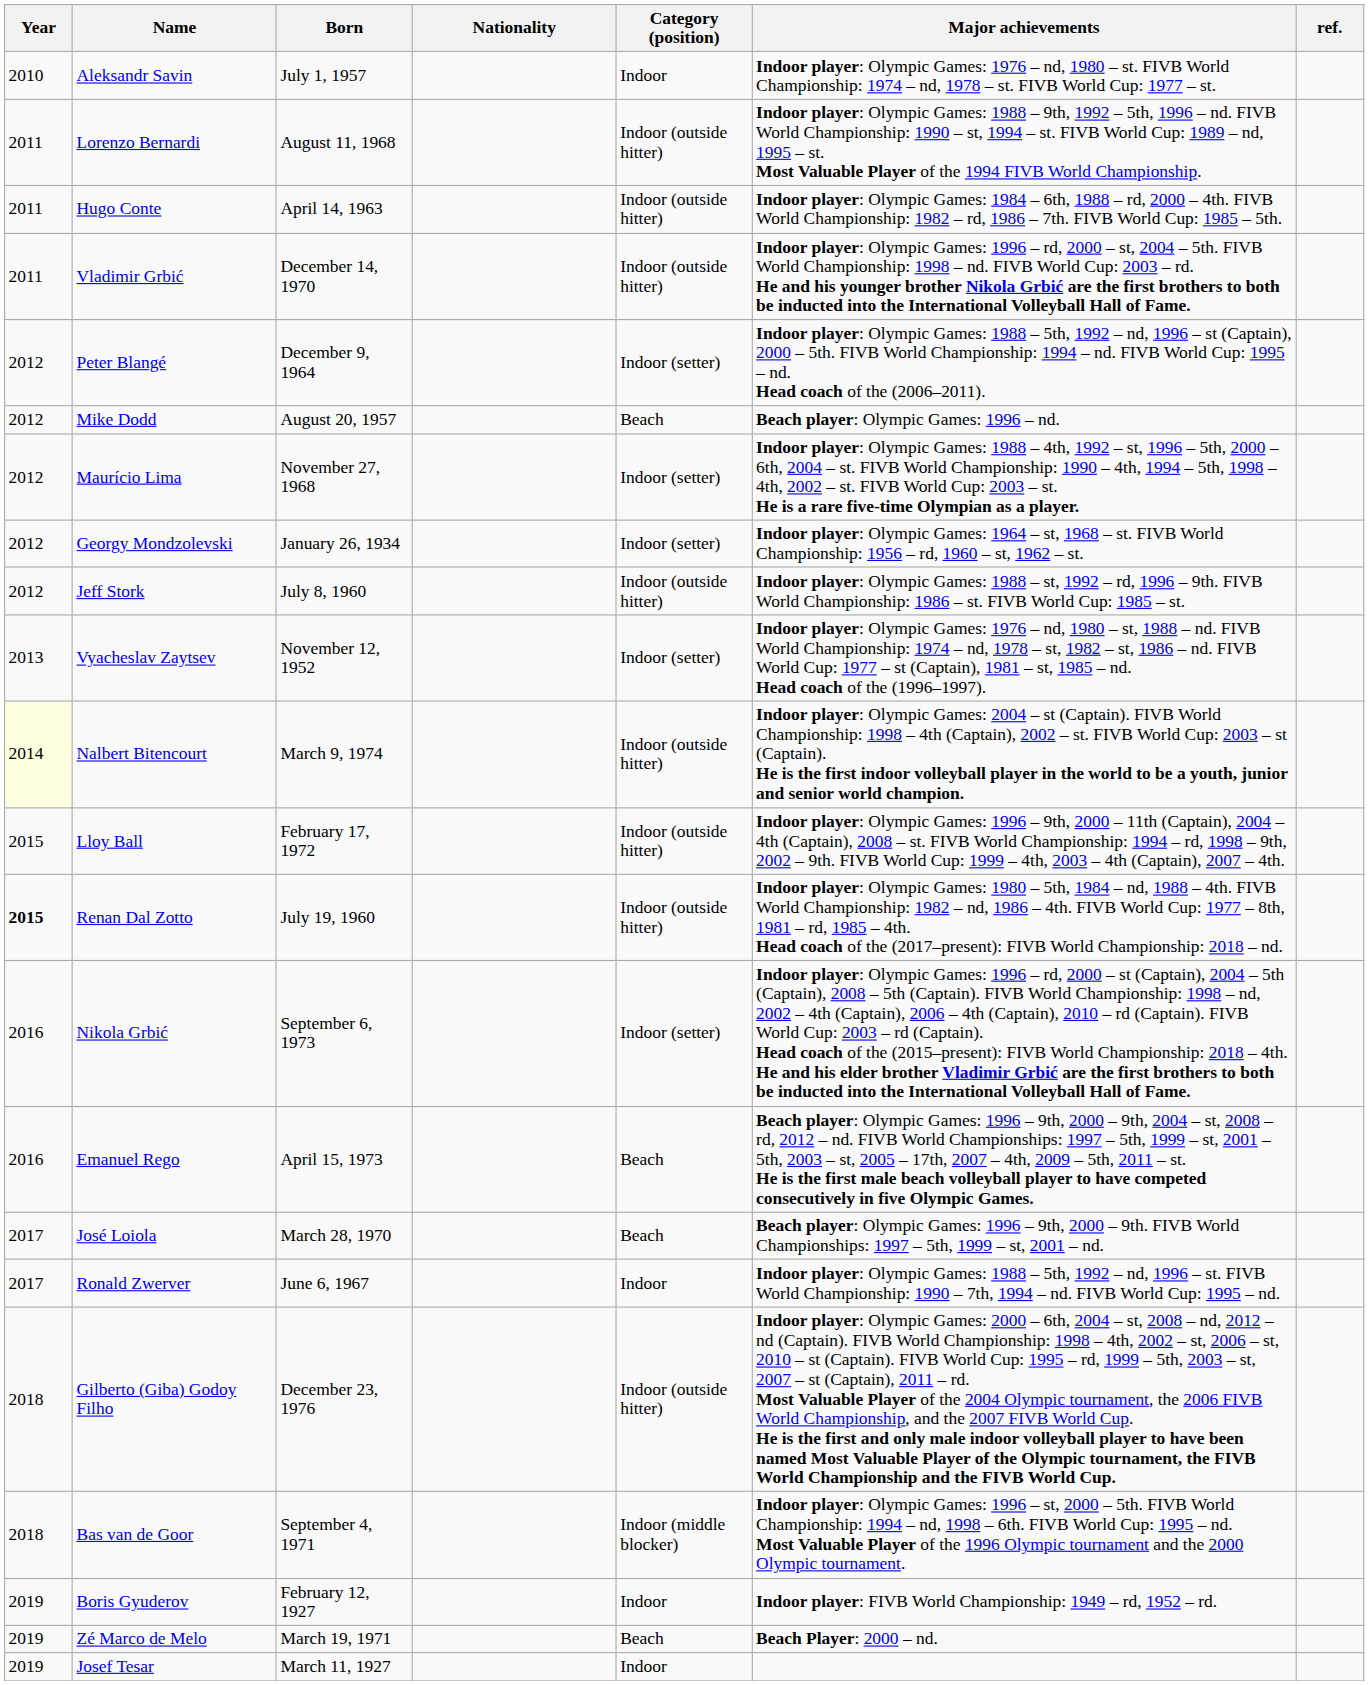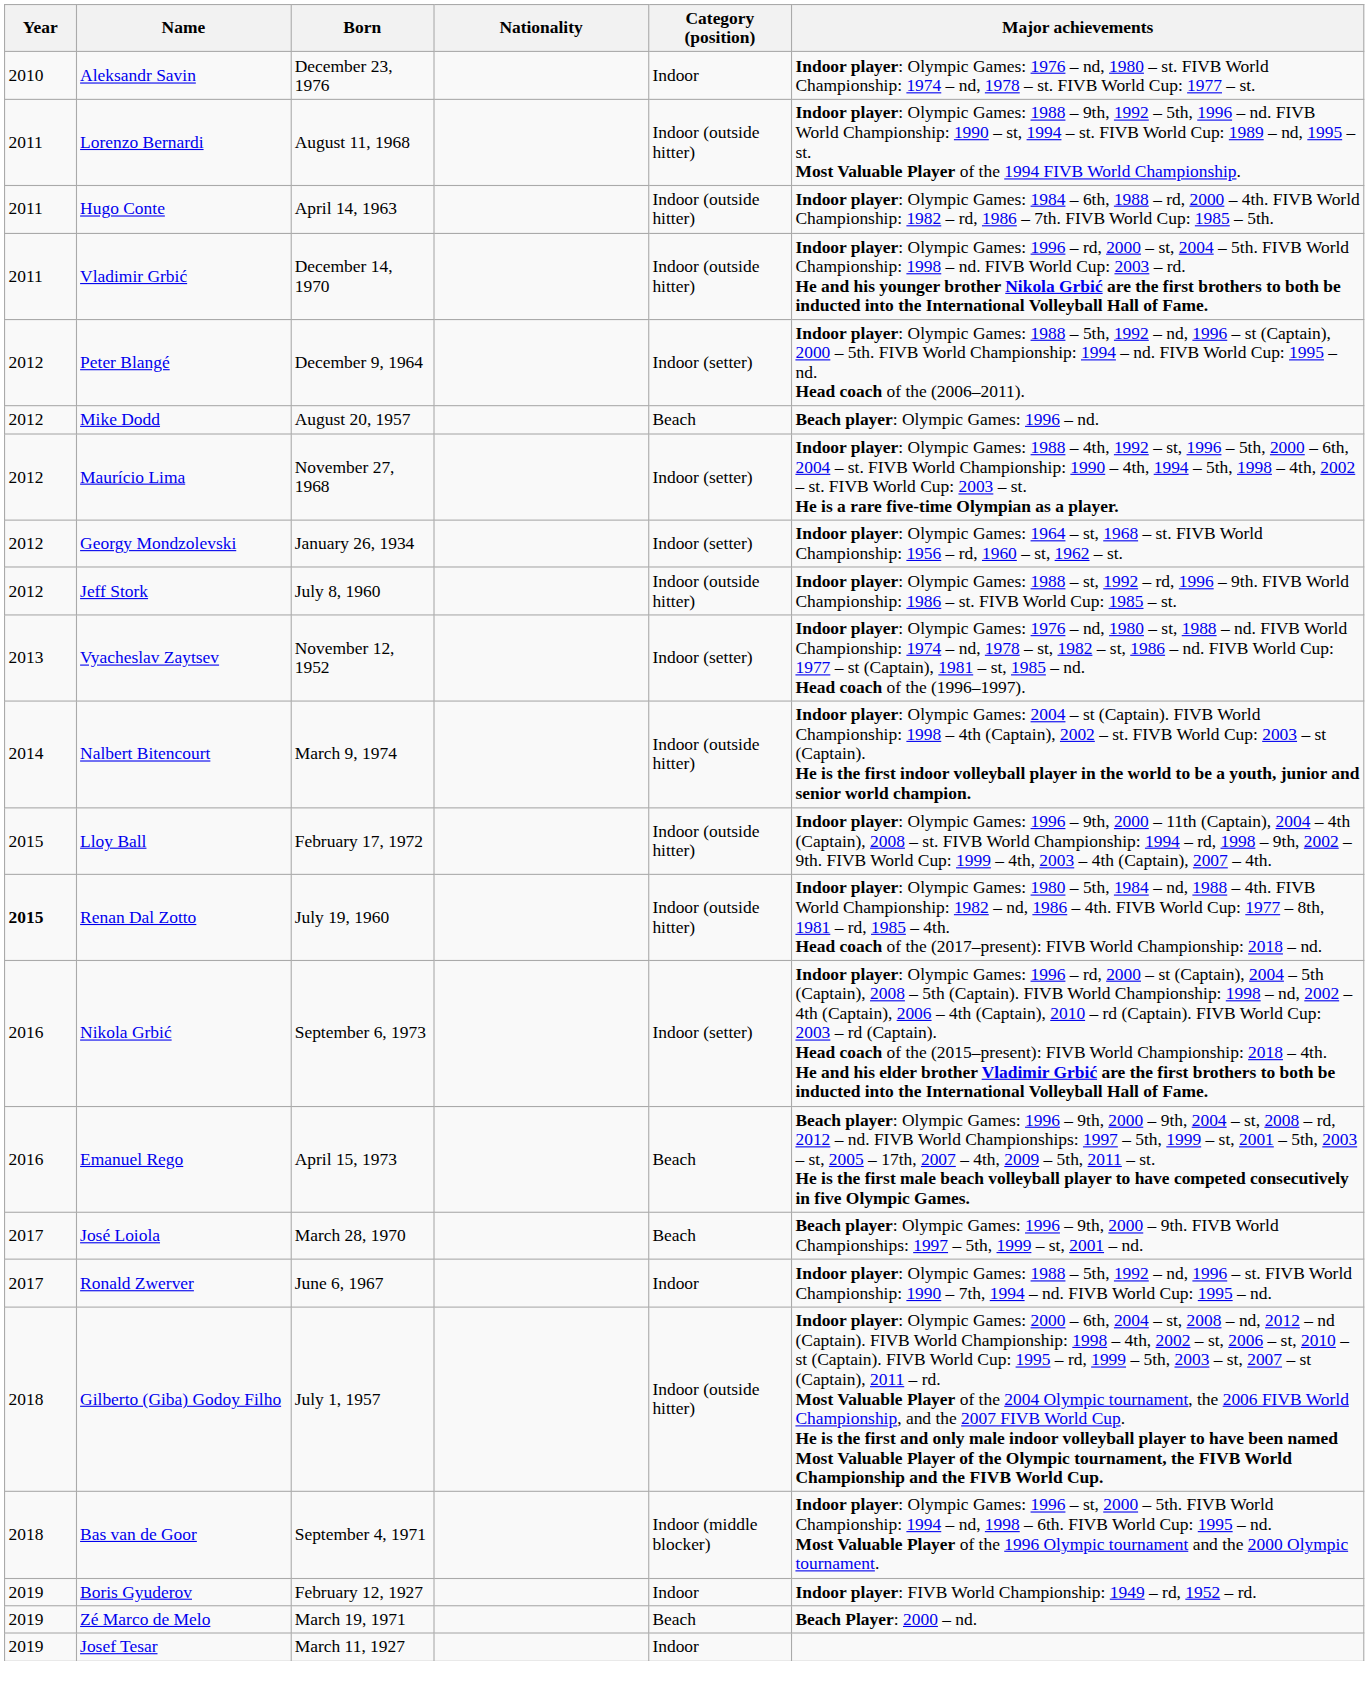- column: ref.
Aleksandr Savin | Born: July 1, 1957 -> December 23, 1976
Nalbert Bitencourt | Year: lightyellow background -> no background
Gilberto (Giba) Godoy Filho | Born: December 23, 1976 -> July 1, 1957
